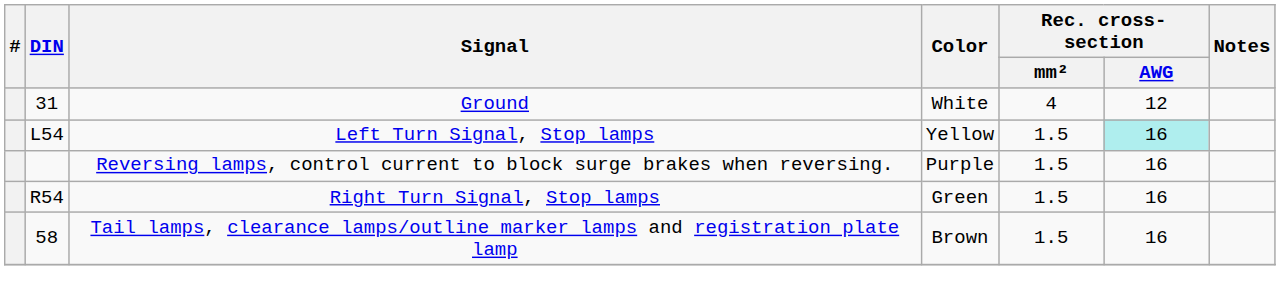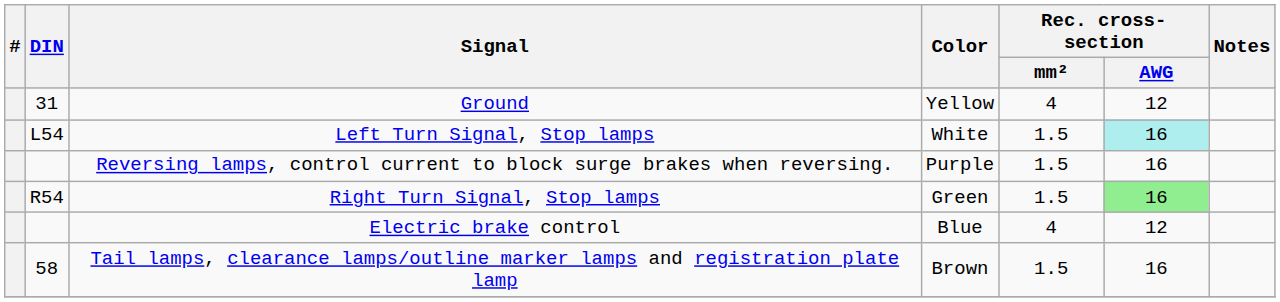Ground | Color: White -> Yellow
Left Turn Signal, Stop lamps | Color: Yellow -> White
Right Turn Signal, Stop lamps | Rec. cross-section / AWG: no background -> lightgreen background
+ row: Electric brake control | Blue | 4 | 12
